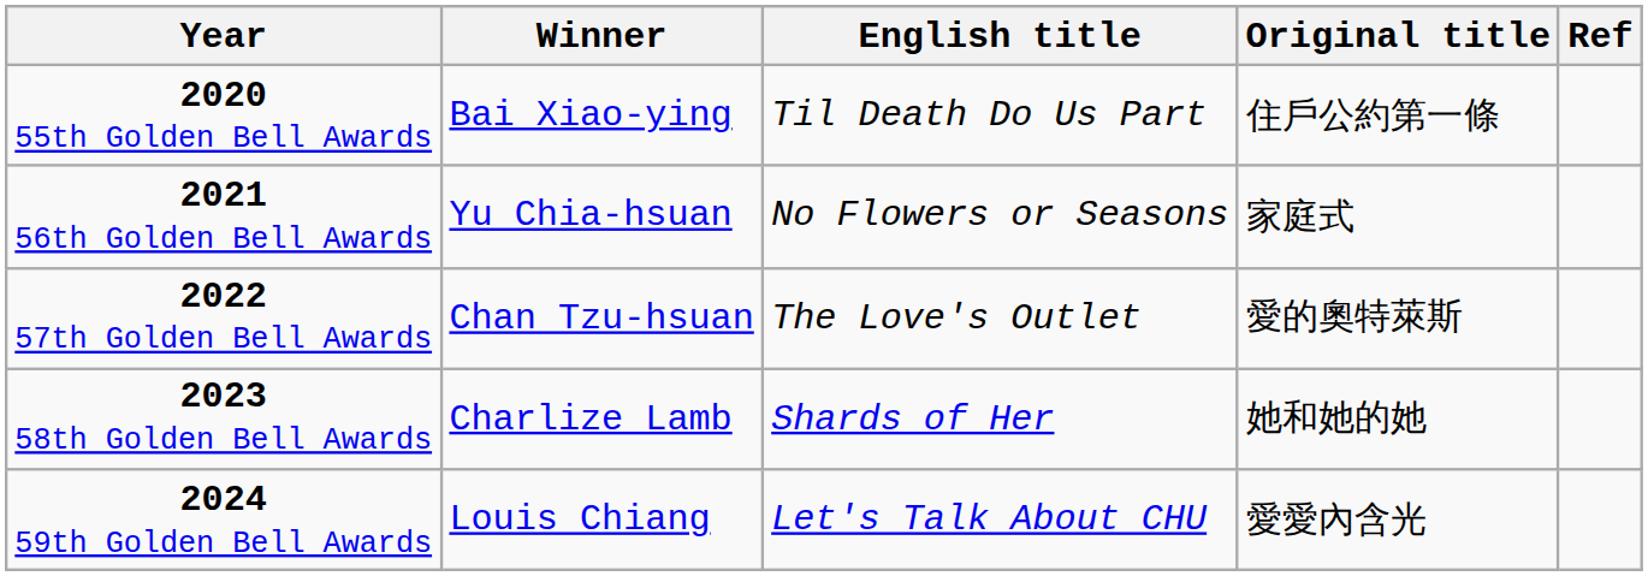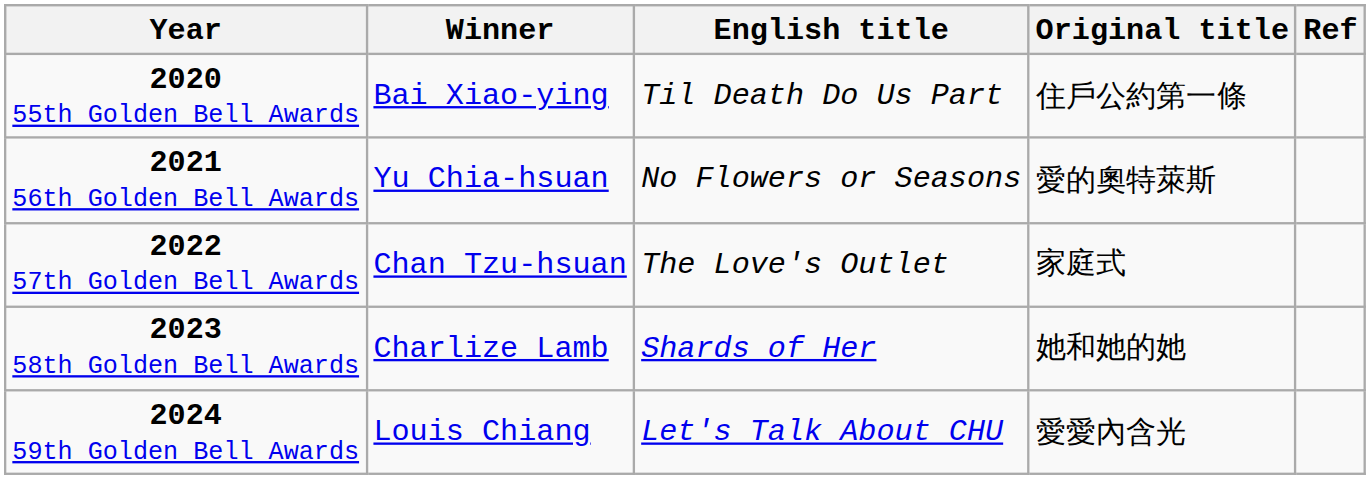2021 56th Golden Bell Awards | Original title: 家庭式 -> 愛的奧特萊斯
2022 57th Golden Bell Awards | Original title: 愛的奧特萊斯 -> 家庭式
